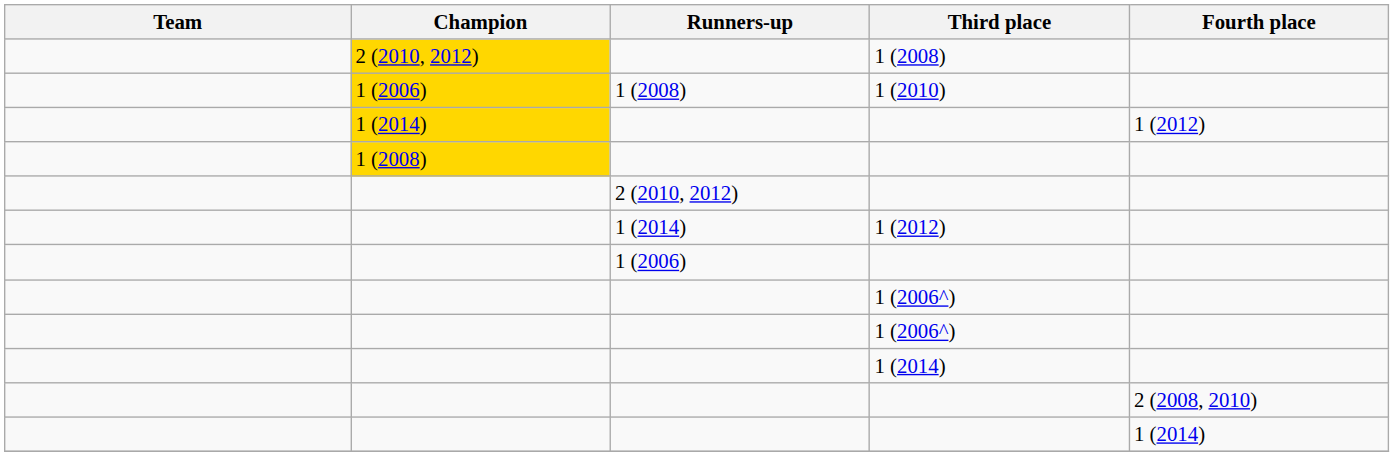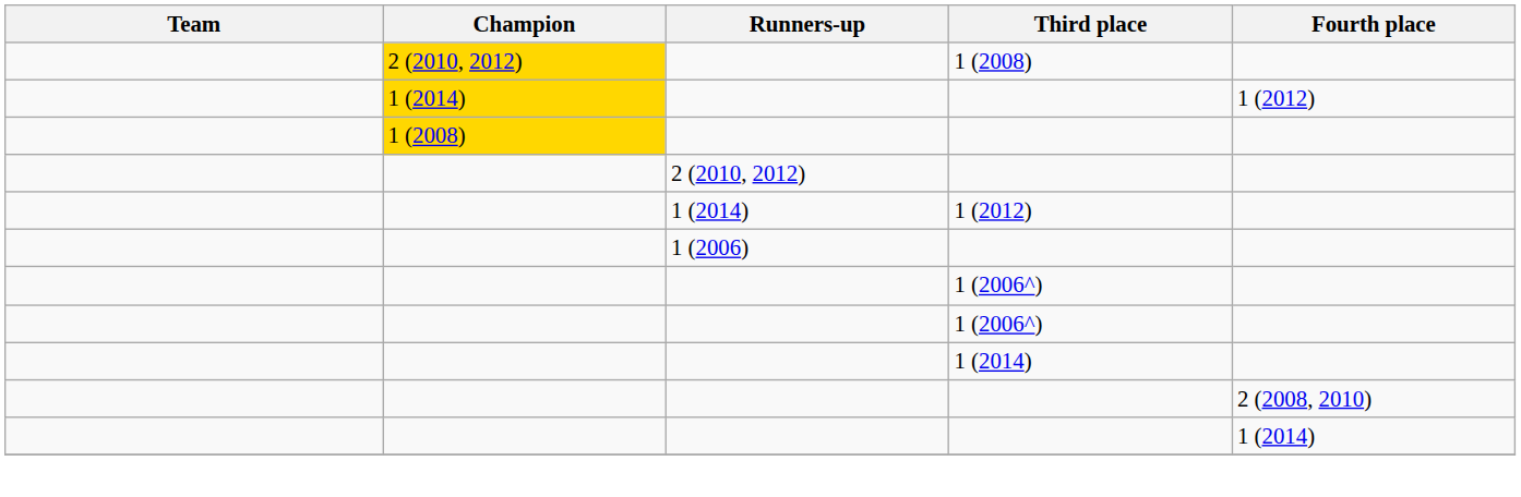- row: 1 (2006) | 1 (2008) | 1 (2010)
